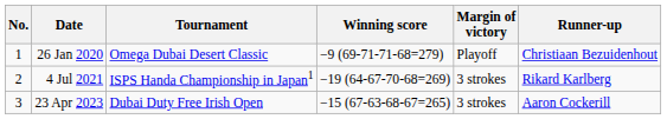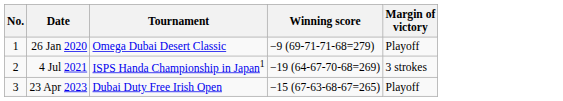- column: Runner-up | Christiaan Bezuidenhout | Rikard Karlberg | Aaron Cockerill
23 Apr 2023 | Margin of victory: 3 strokes -> Playoff
